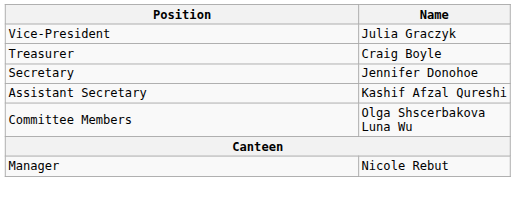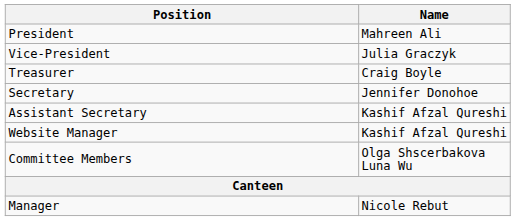+ row: President | Mahreen Ali
+ row: Website Manager | Kashif Afzal Qureshi
